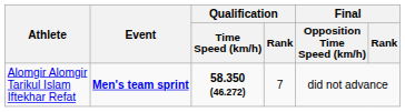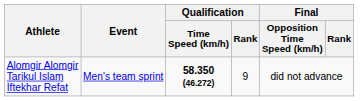Alomgir Alomgir Tarikul Islam Iftekhar Refat | Event: bold -> normal
Alomgir Alomgir Tarikul Islam Iftekhar Refat | Qualification / Rank: 7 -> 9
